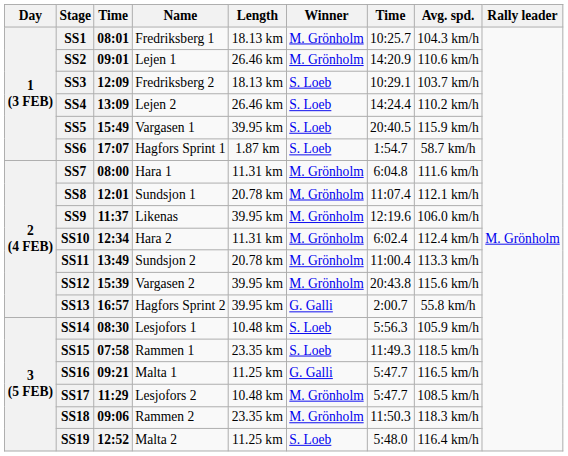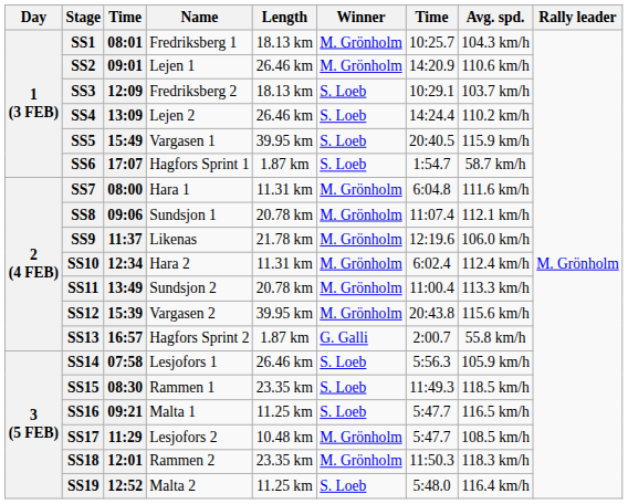SS8 | column 3: 12:01 -> 09:06
SS9 | Length: 39.95 km -> 21.78 km
SS13 | Length: 39.95 km -> 1.87 km
SS14 | column 3: 08:30 -> 07:58
SS14 | Length: 10.48 km -> 26.46 km
SS15 | column 3: 07:58 -> 08:30
SS16 | Winner: G. Galli -> S. Loeb
SS18 | column 3: 09:06 -> 12:01
